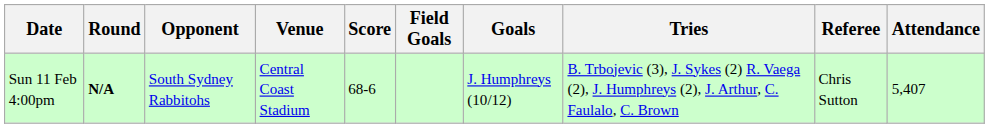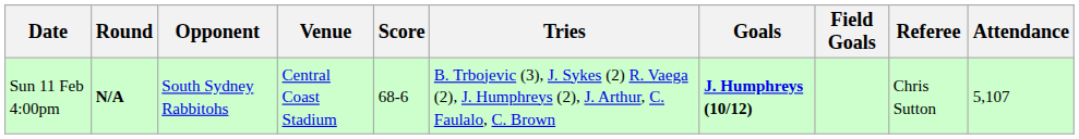columns swapped: Tries <-> Field Goals
Sun 11 Feb 4:00pm | Goals: normal -> bold
Sun 11 Feb 4:00pm | Attendance: 5,407 -> 5,107
